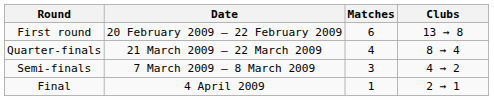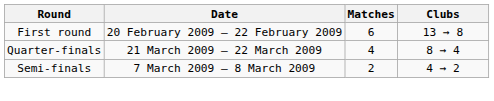Semi-finals | Matches: 3 -> 2
- row: Final | 4 April 2009 | 1 | 2 → 1
